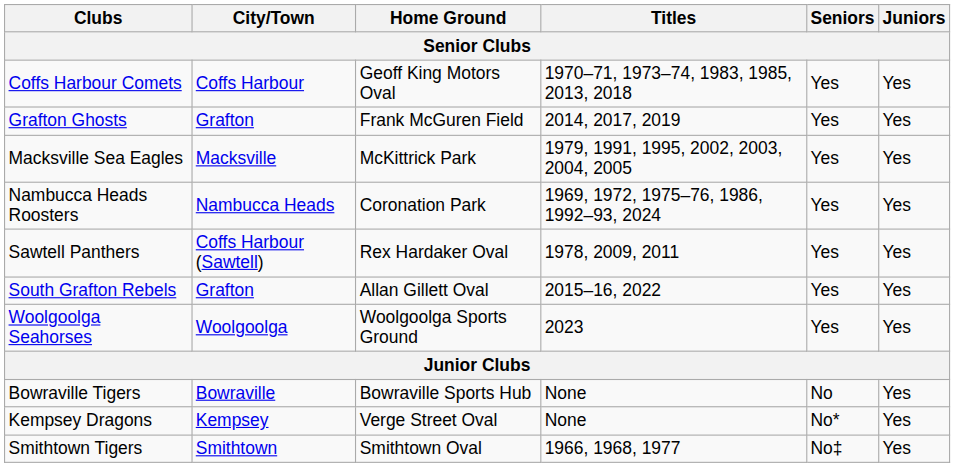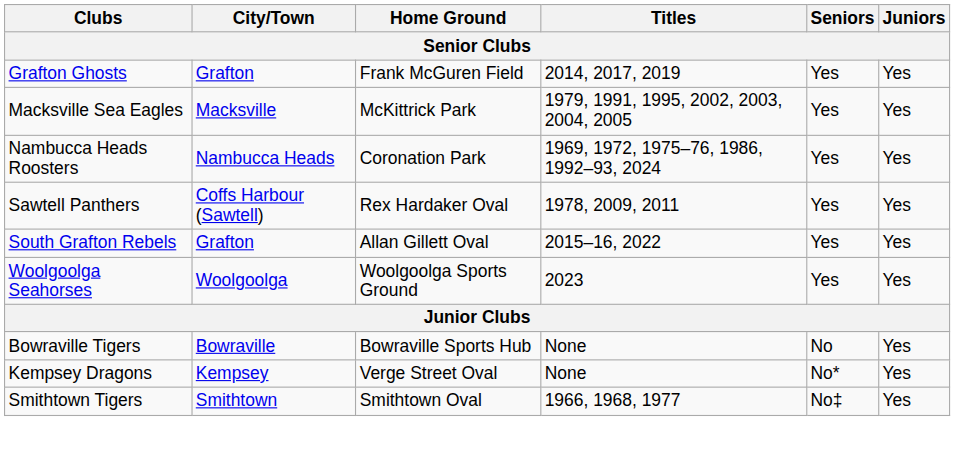- row: Coffs Harbour Comets | Coffs Harbour | Geoff King Motors Oval | 1970–71, 1973–74, 1983, 1985, 2013, 2018 | Yes | Yes
